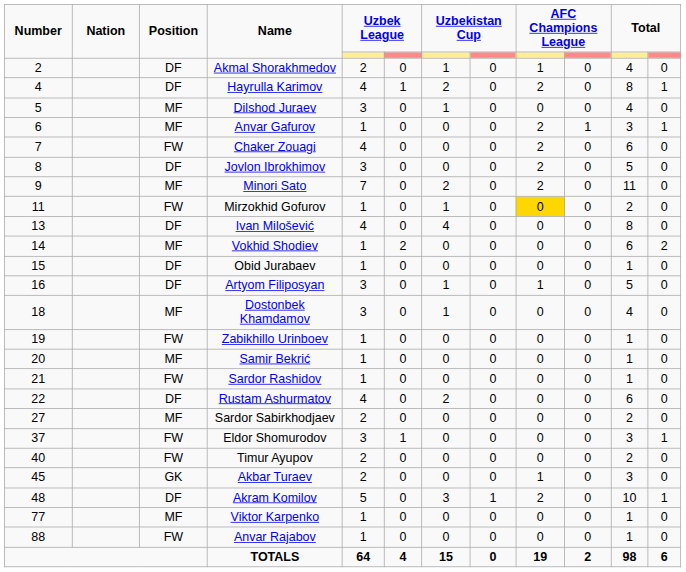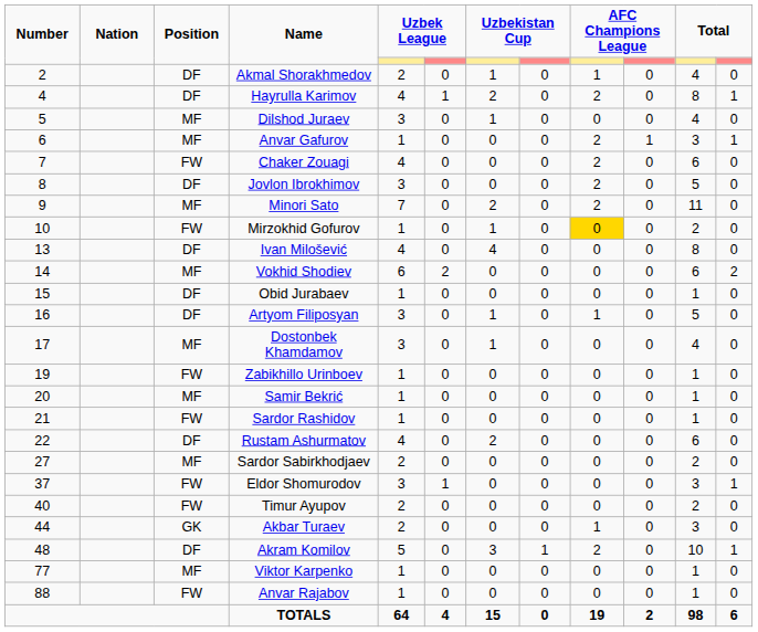Mirzokhid Gofurov | Number: 11 -> 10
Vokhid Shodiev | column 5: 1 -> 6
Dostonbek Khamdamov | Number: 18 -> 17
Akbar Turaev | Number: 45 -> 44
